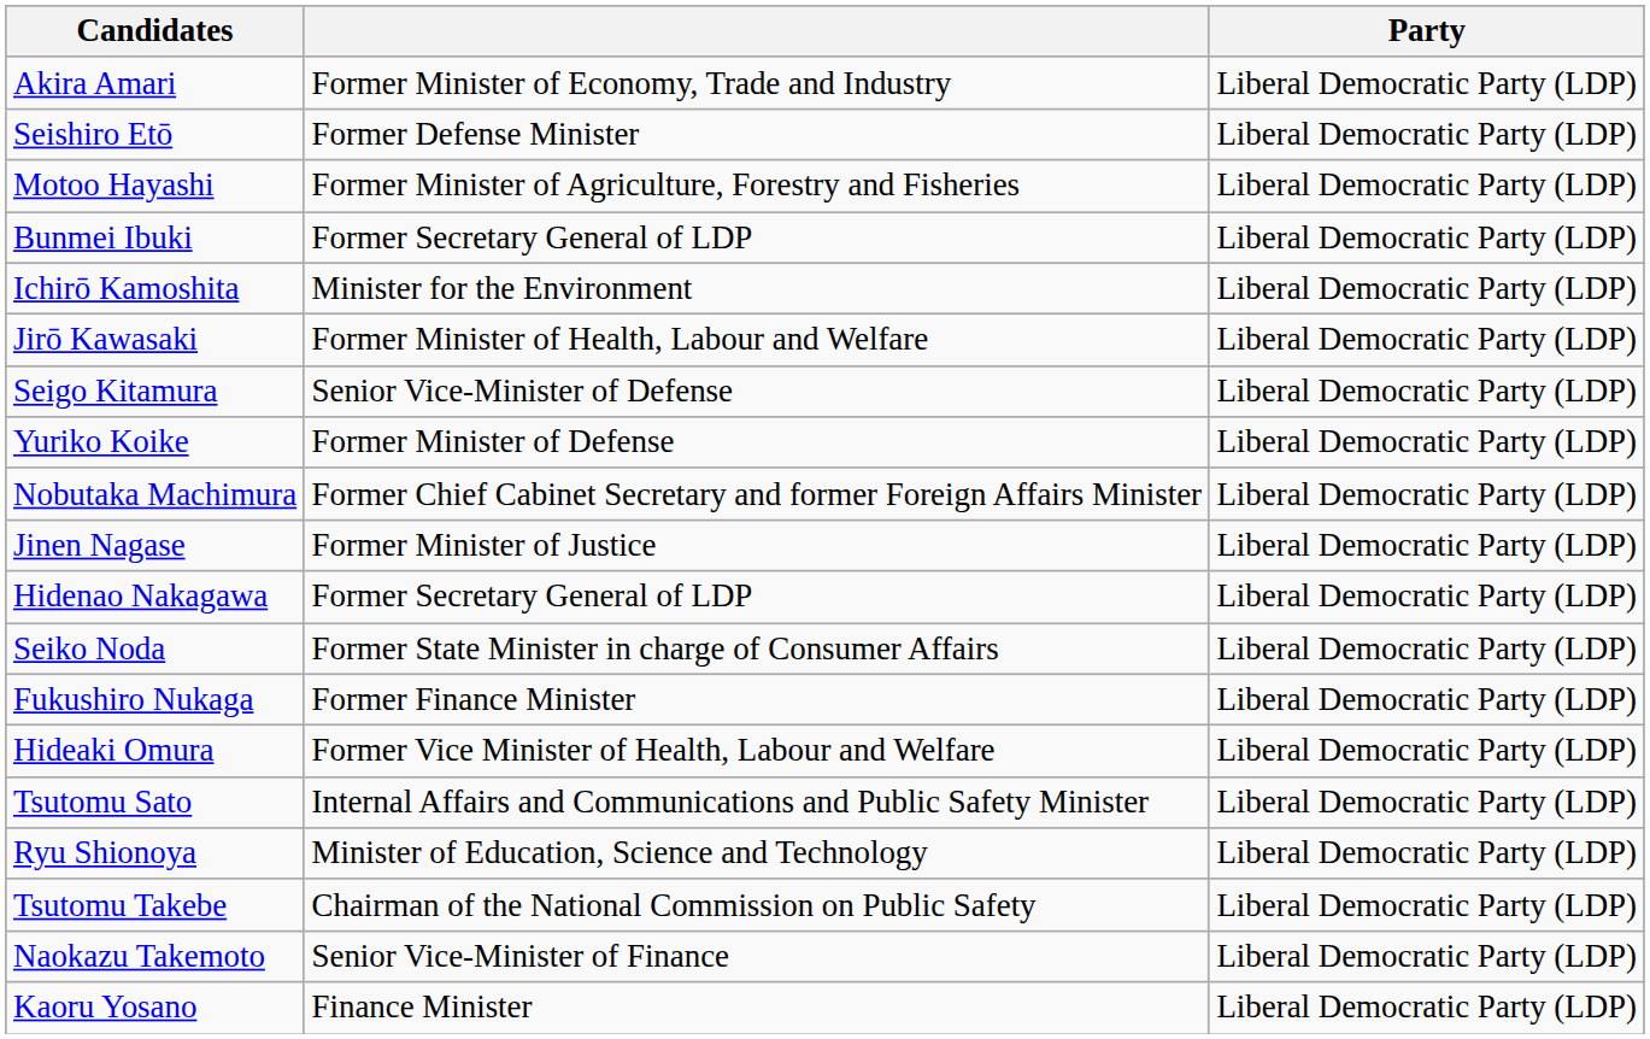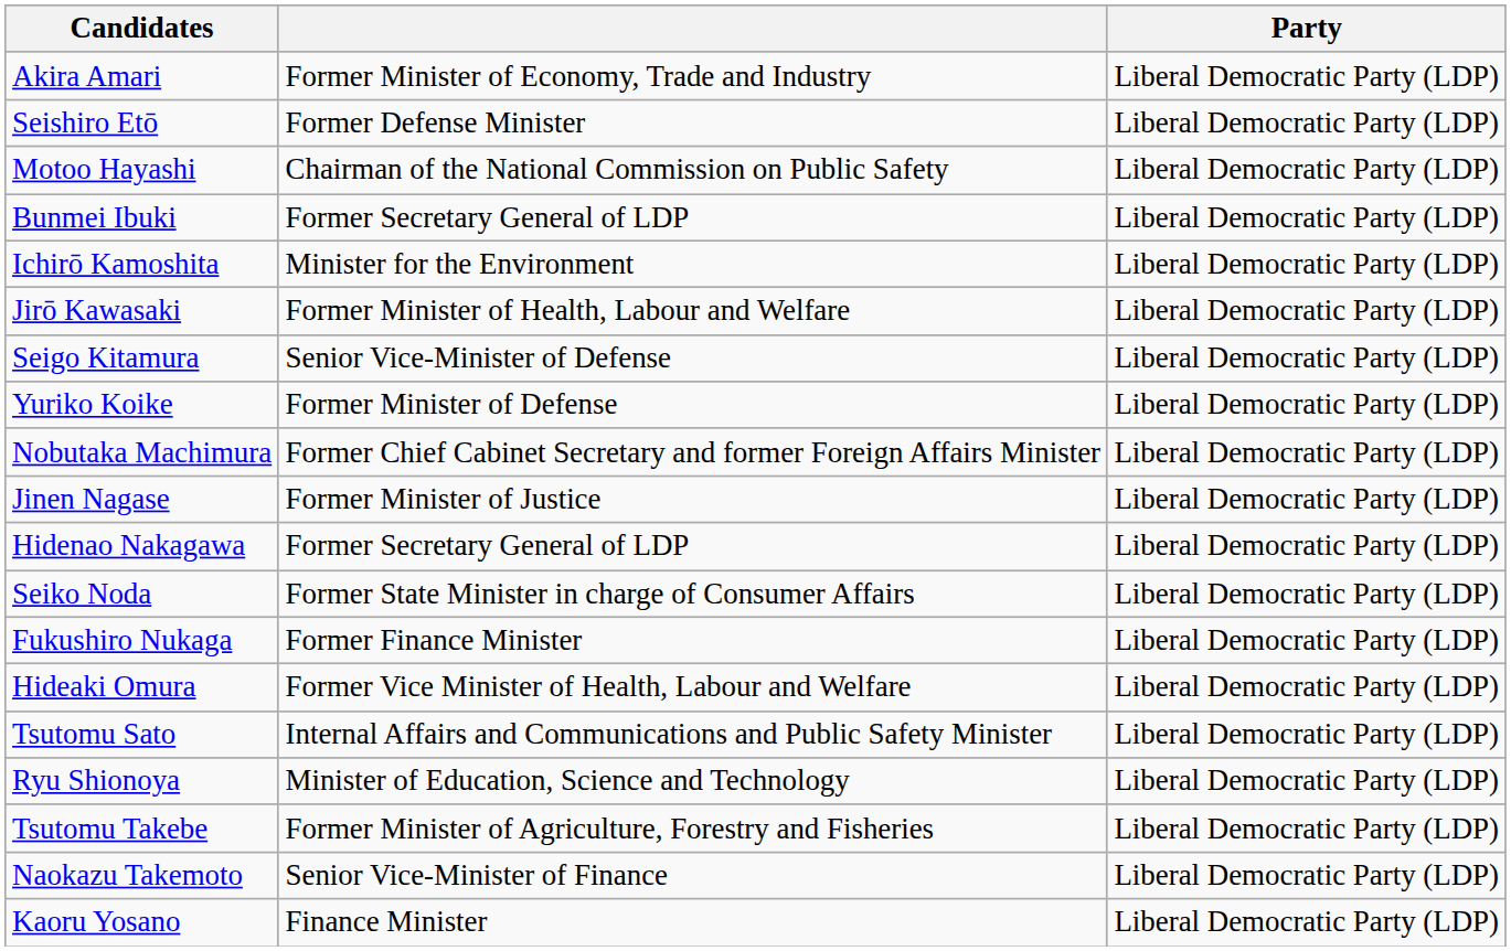Motoo Hayashi | column 2: Former Minister of Agriculture, Forestry and Fisheries -> Chairman of the National Commission on Public Safety
Tsutomu Takebe | column 2: Chairman of the National Commission on Public Safety -> Former Minister of Agriculture, Forestry and Fisheries
